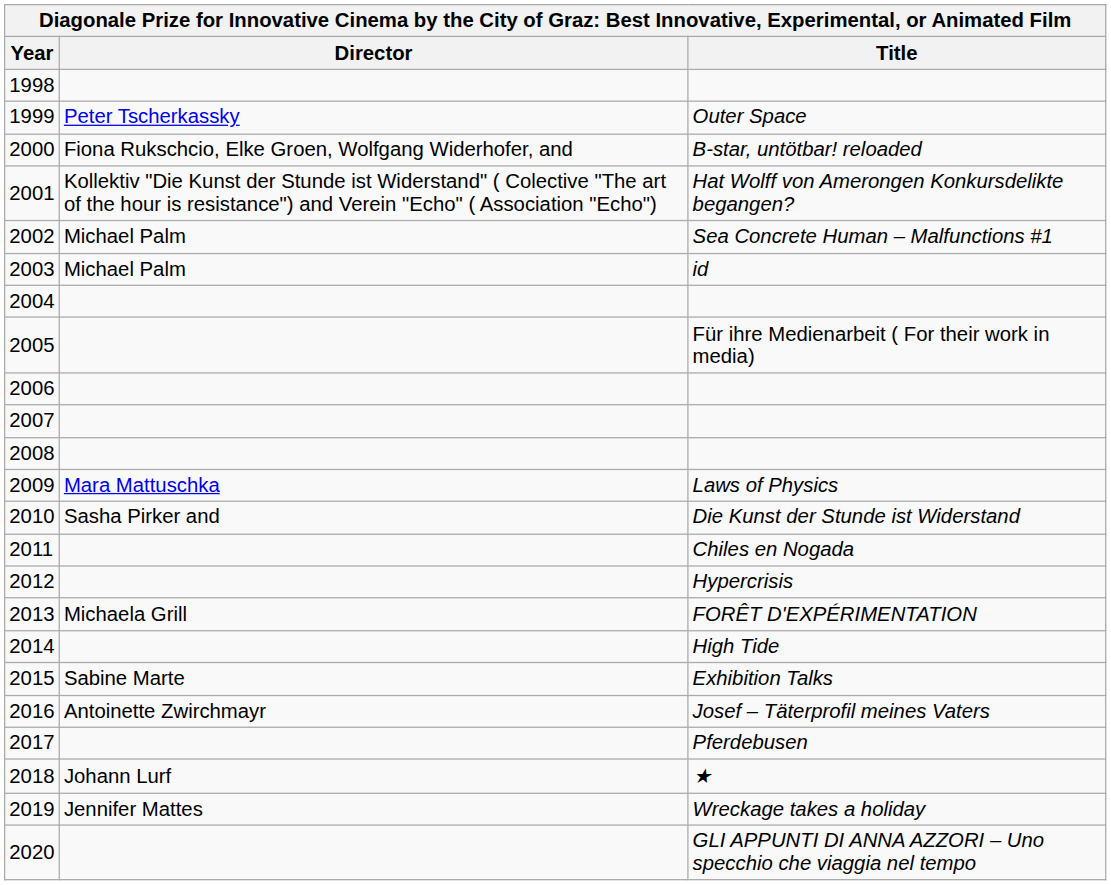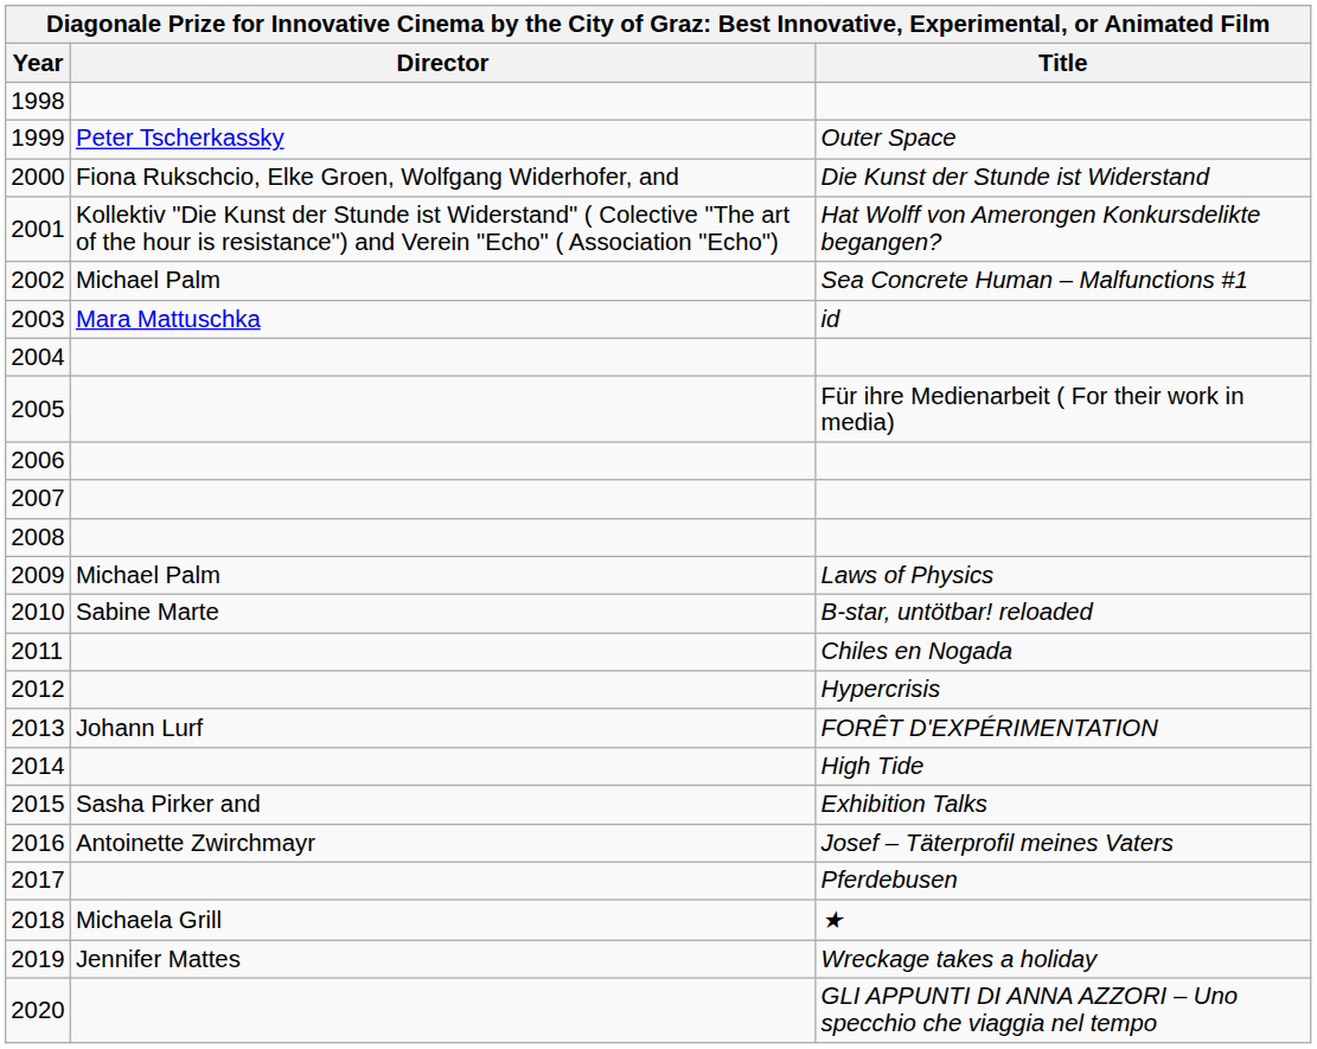2000 | Title: B-star, untötbar! reloaded -> Die Kunst der Stunde ist Widerstand
2003 | Director: Michael Palm -> Mara Mattuschka
2009 | Director: Mara Mattuschka -> Michael Palm
2010 | Director: Sasha Pirker and -> Sabine Marte
2010 | Title: Die Kunst der Stunde ist Widerstand -> B-star, untötbar! reloaded
2013 | Director: Michaela Grill -> Johann Lurf
2015 | Director: Sabine Marte -> Sasha Pirker and
2018 | Director: Johann Lurf -> Michaela Grill
